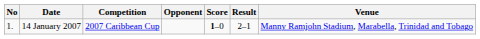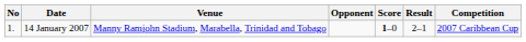columns swapped: Venue <-> Competition
